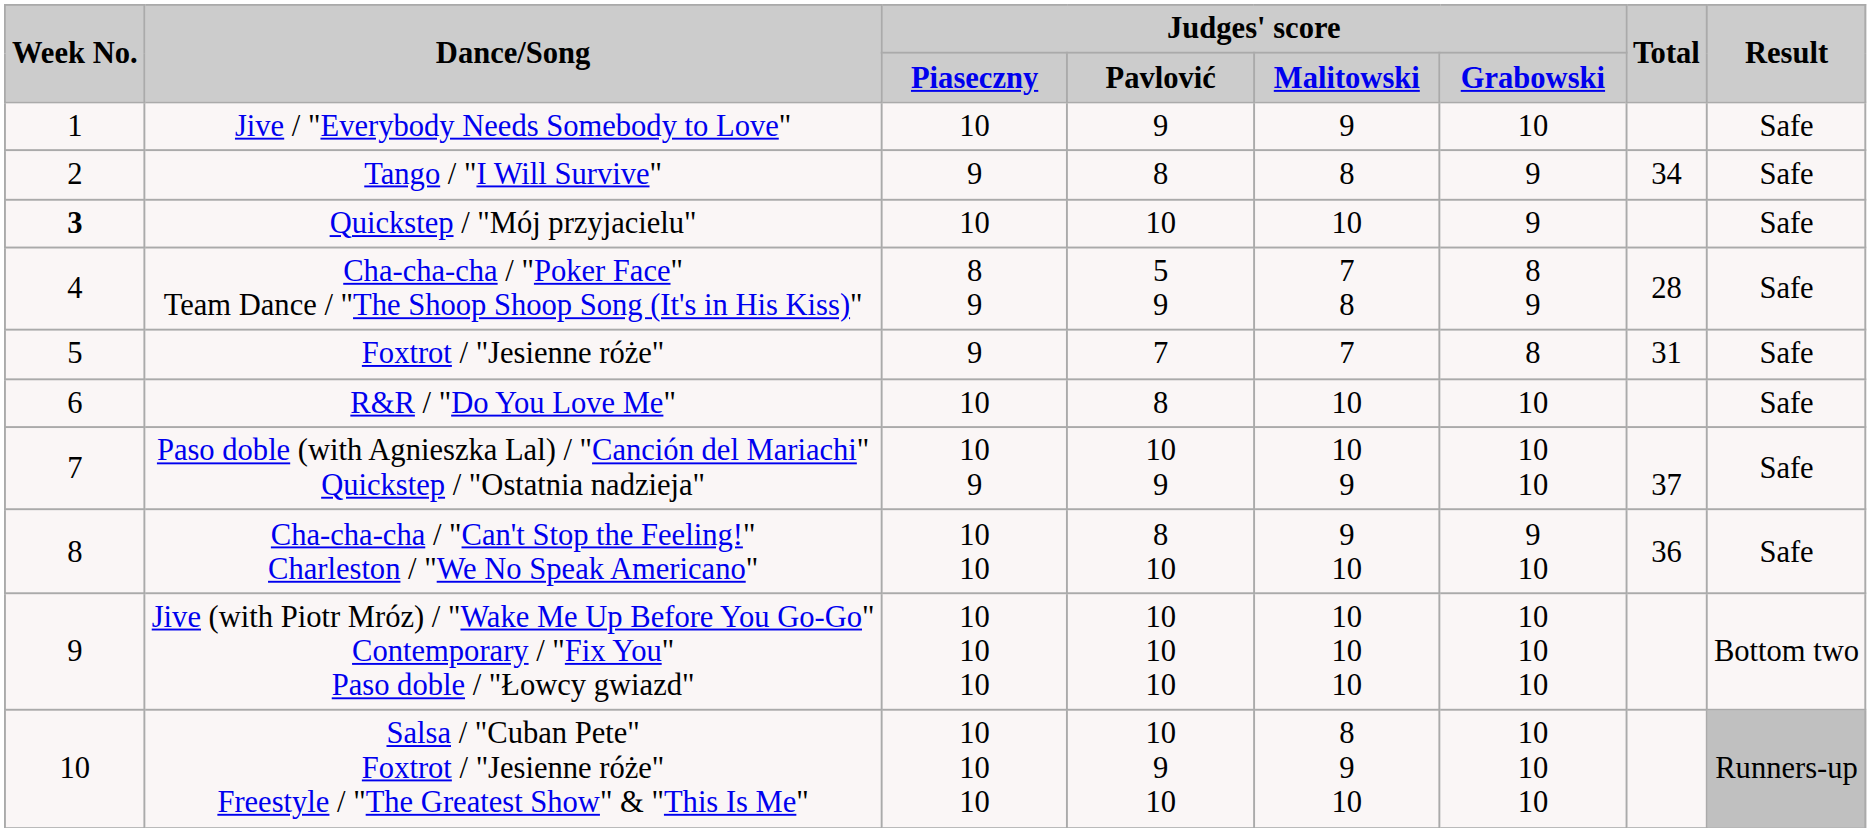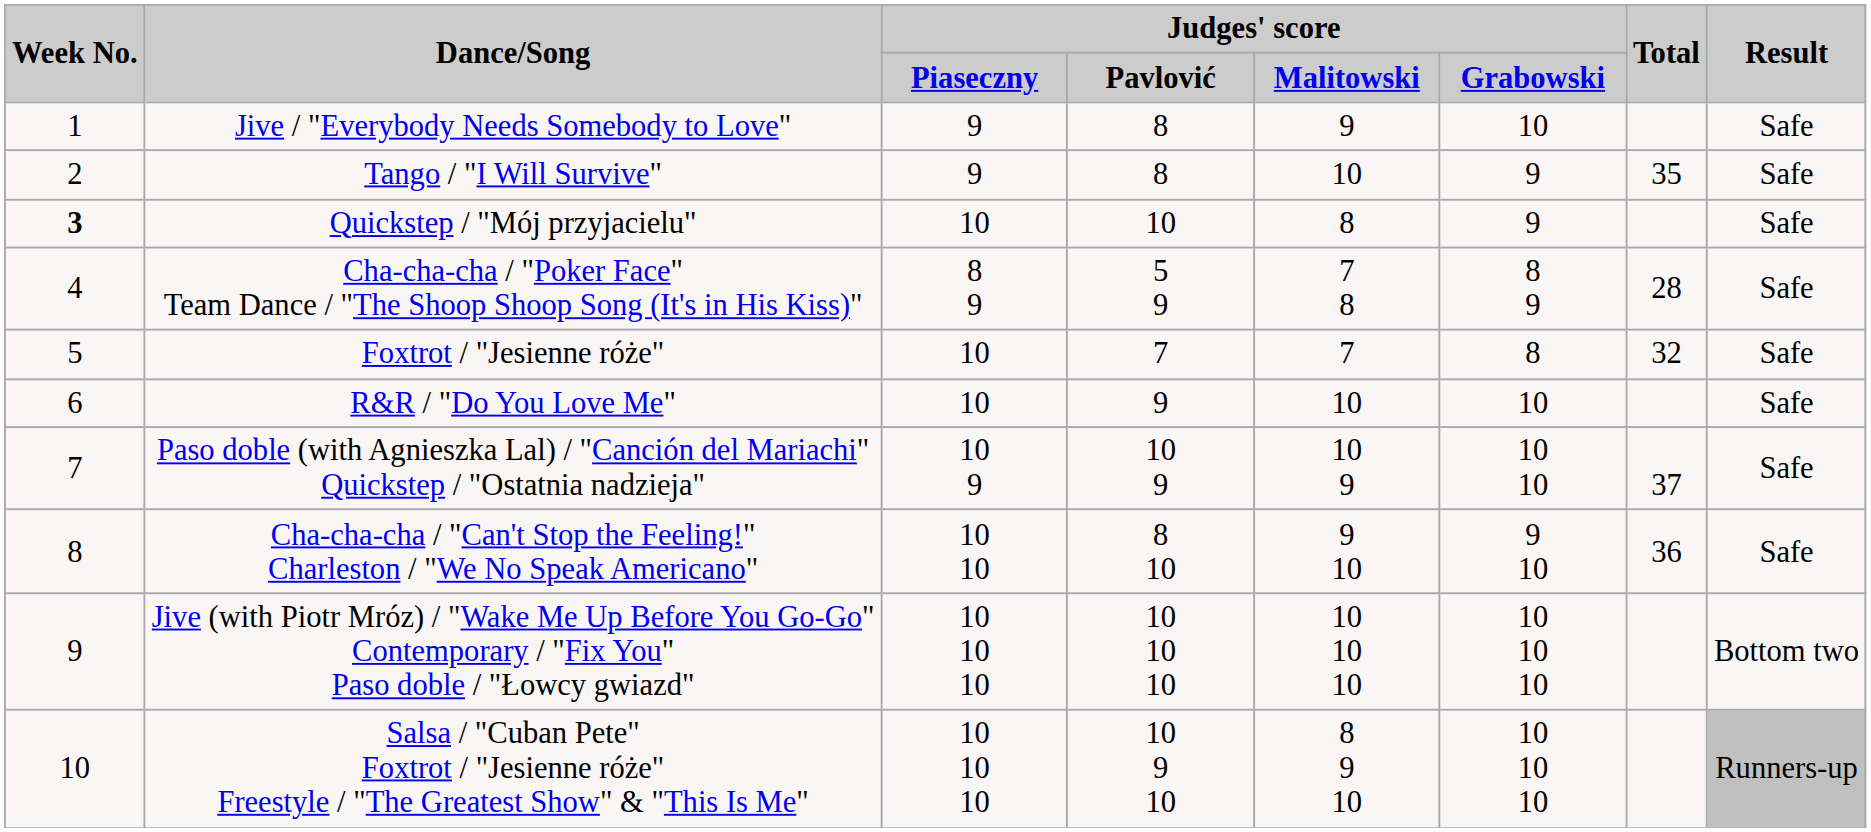Jive / "Everybody Needs Somebody to Love" | column 3: 10 -> 9
Jive / "Everybody Needs Somebody to Love" | column 4: 9 -> 8
Tango / "I Will Survive" | column 5: 8 -> 10
Tango / "I Will Survive" | Total: 34 -> 35
Quickstep / "Mój przyjacielu" | column 5: 10 -> 8
Foxtrot / "Jesienne róże" | column 3: 9 -> 10
Foxtrot / "Jesienne róże" | Total: 31 -> 32
R&R / "Do You Love Me" | column 4: 8 -> 9
